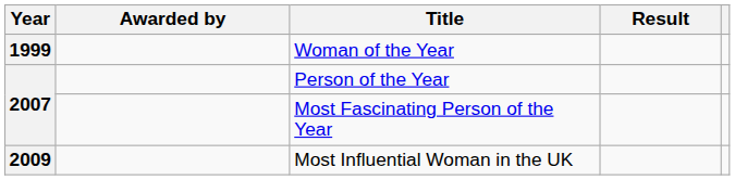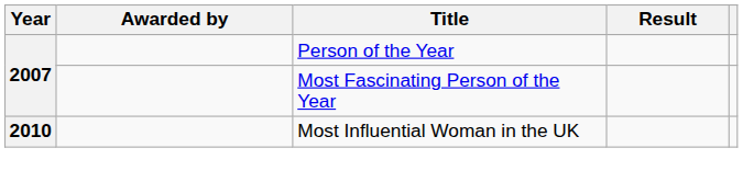- row: 1999 | Woman of the Year
Most Influential Woman in the UK | Year: 2009 -> 2010
